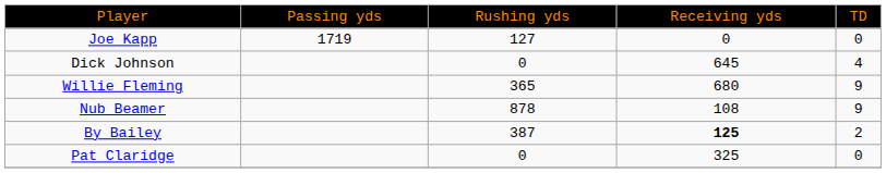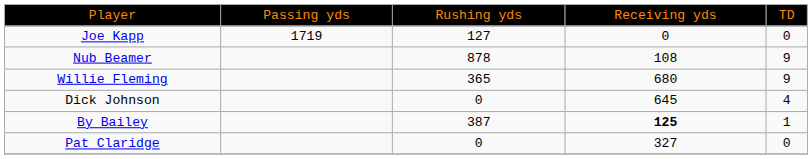rows swapped: Nub Beamer <-> Dick Johnson
By Bailey | column 5: 2 -> 1
Pat Claridge | column 4: 325 -> 327
